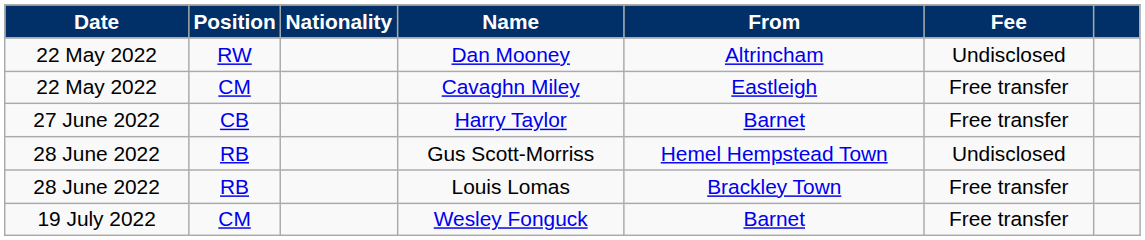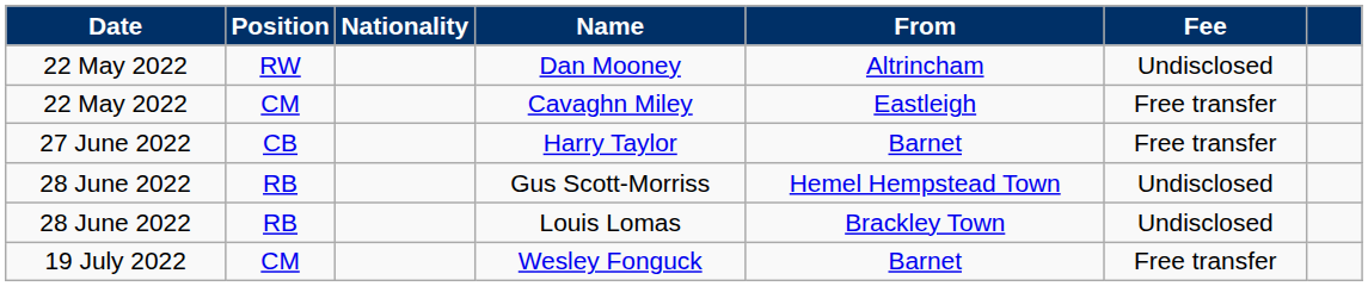Louis Lomas | Fee: Free transfer -> Undisclosed
